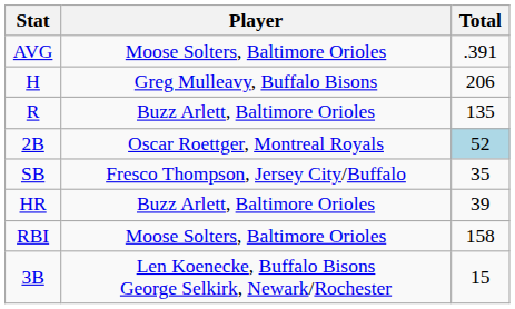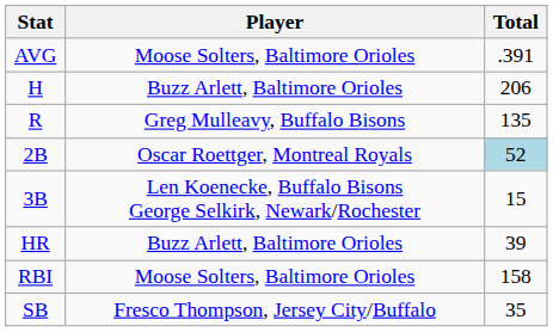H | Player: Greg Mulleavy, Buffalo Bisons -> Buzz Arlett, Baltimore Orioles
R | Player: Buzz Arlett, Baltimore Orioles -> Greg Mulleavy, Buffalo Bisons
rows swapped: 3B <-> SB
